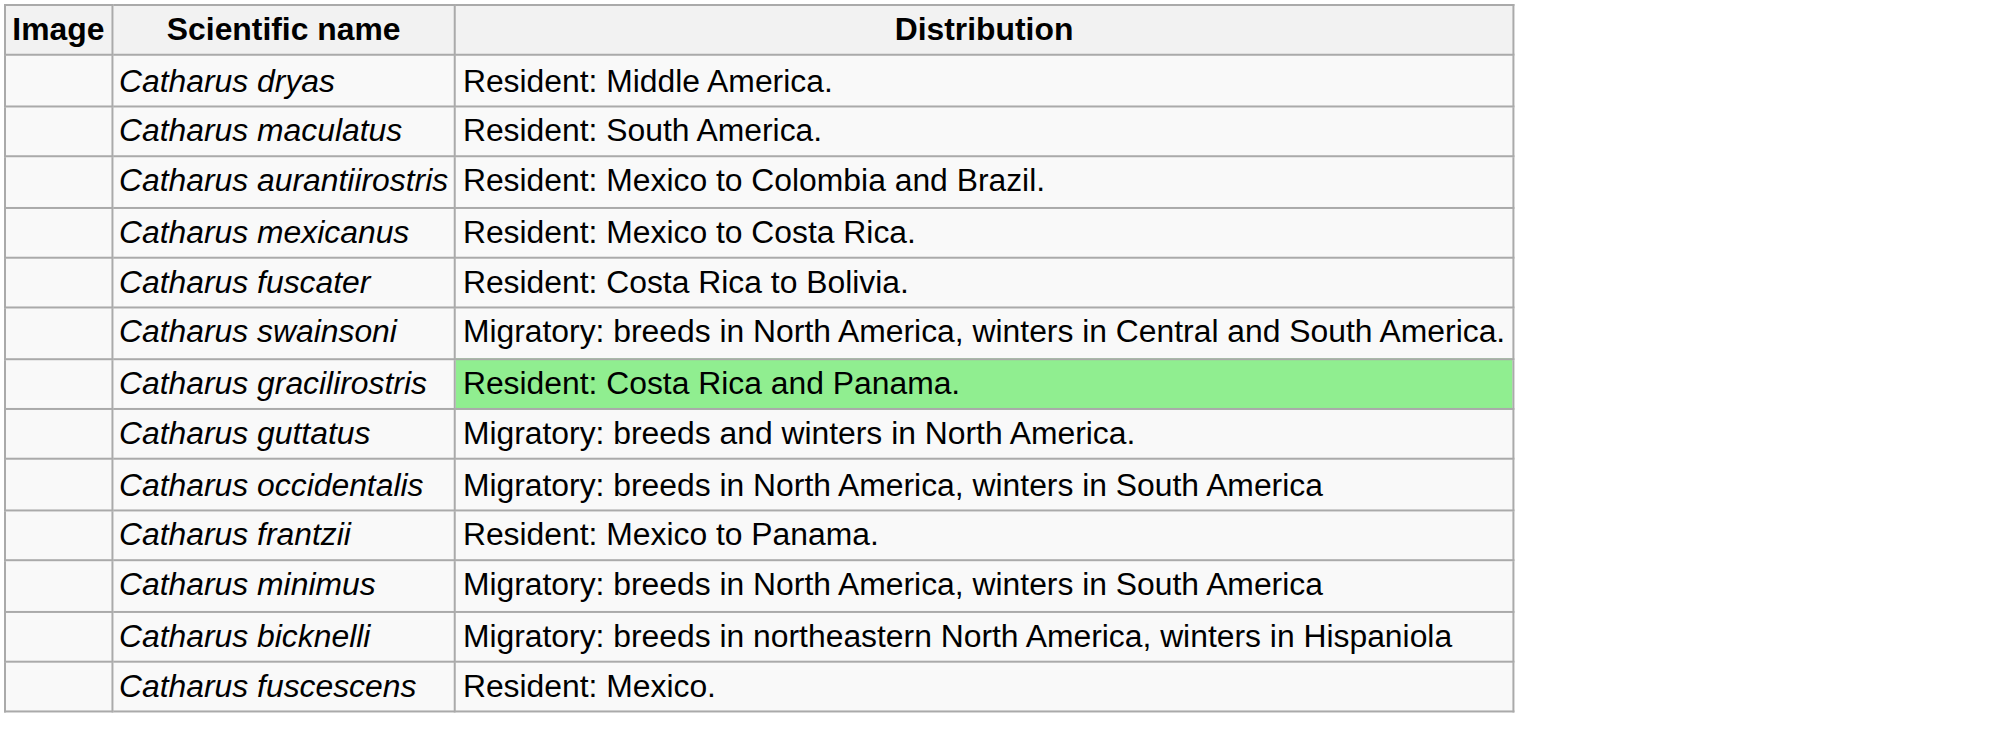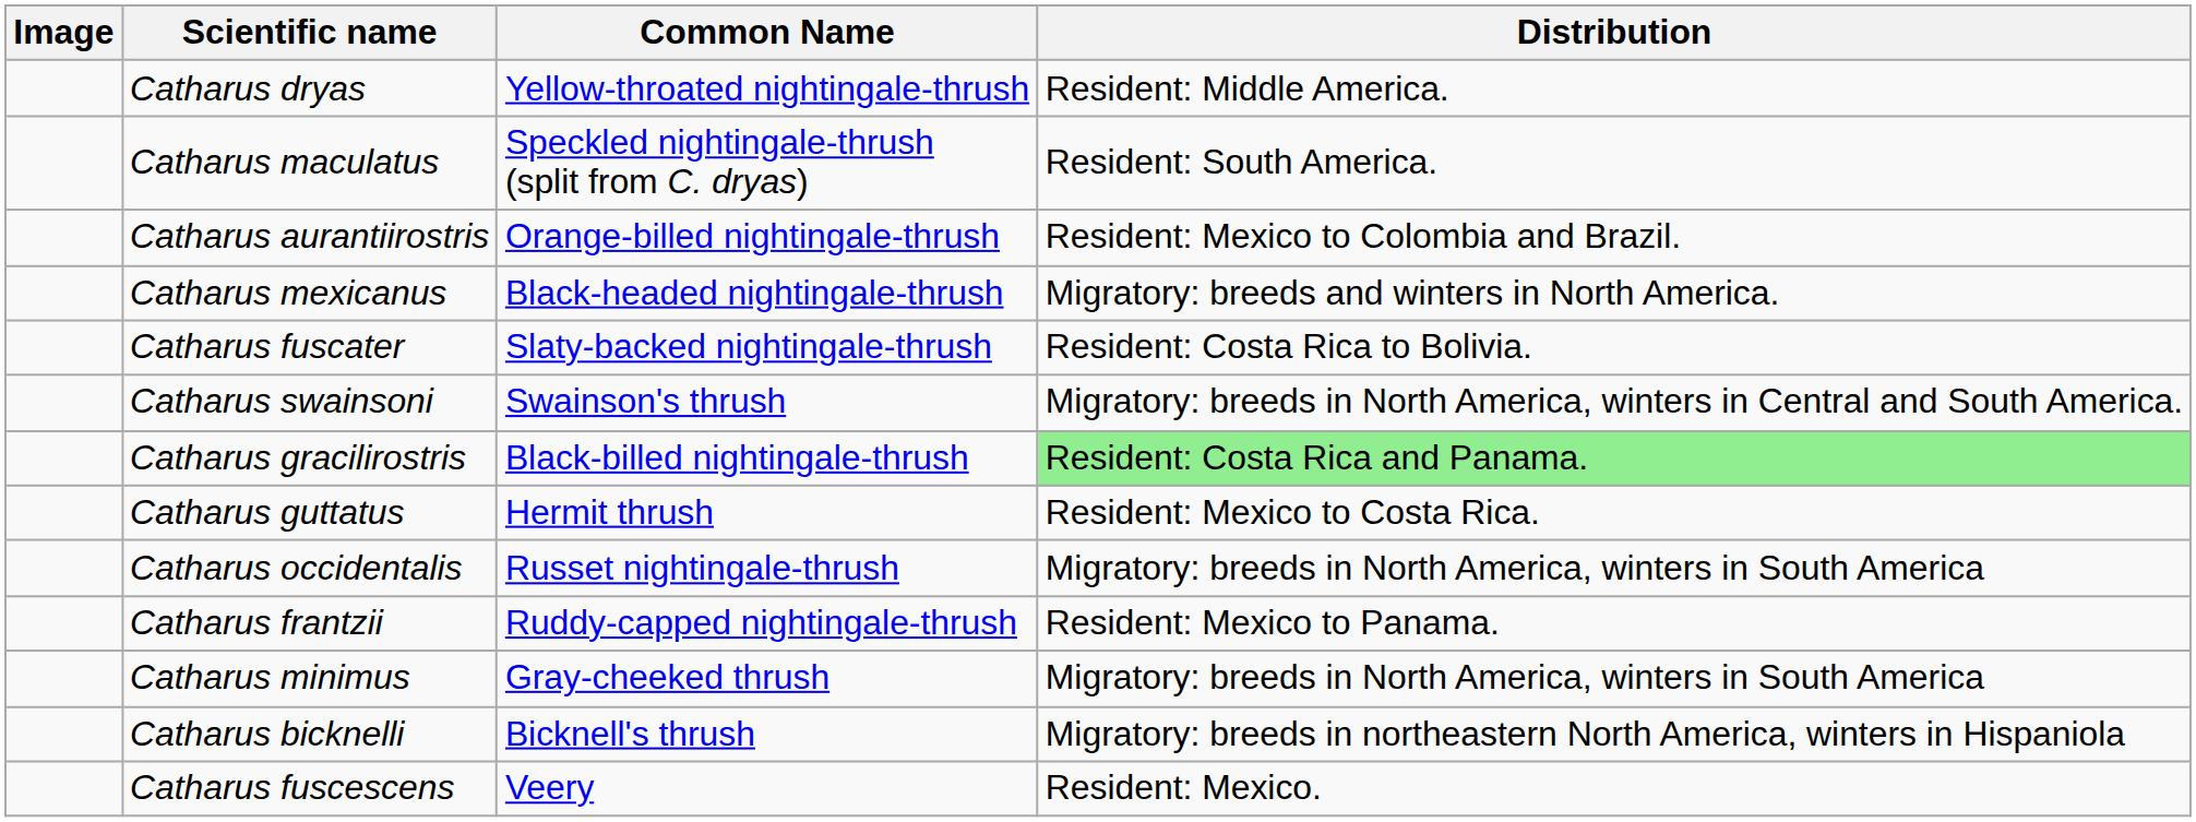+ column: Common Name | Yellow-throated nightingale-thrush | Speckled nightingale-thrush (split from C. dryas) | Orange-billed nightingale-thrush | Black-headed nightingale-thrush | Slaty-backed nightingale-thrush | Swainson's thrush | Black-billed nightingale-thrush | Hermit thrush | Russet nightingale-thrush | Ruddy-capped nightingale-thrush | Gray-cheeked thrush | Bicknell's thrush | Veery
Catharus mexicanus | Distribution: Resident: Mexico to Costa Rica. -> Migratory: breeds and winters in North America.
Catharus guttatus | Distribution: Migratory: breeds and winters in North America. -> Resident: Mexico to Costa Rica.
